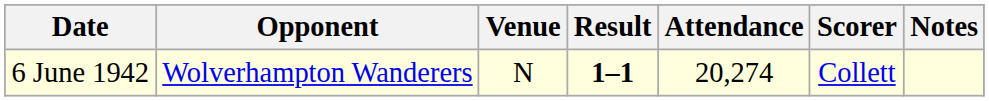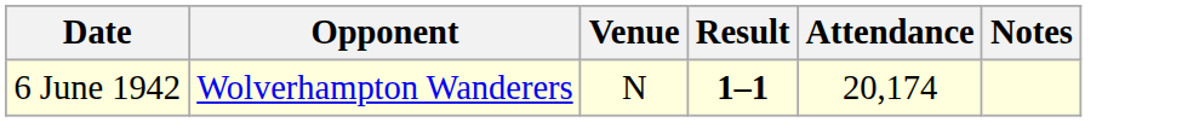- column: Scorer | Collett
6 June 1942 | Attendance: 20,274 -> 20,174
